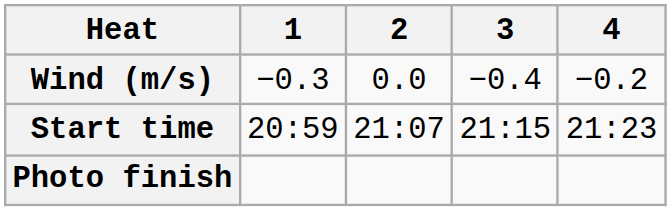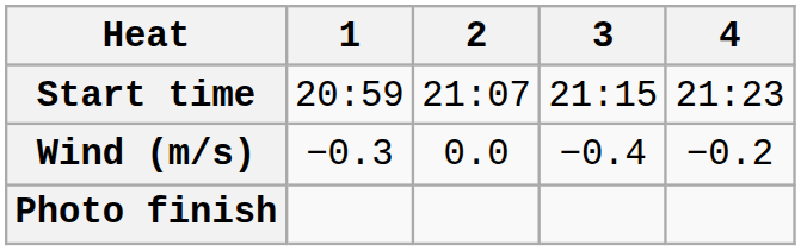rows swapped: Start time <-> Wind (m/s)
